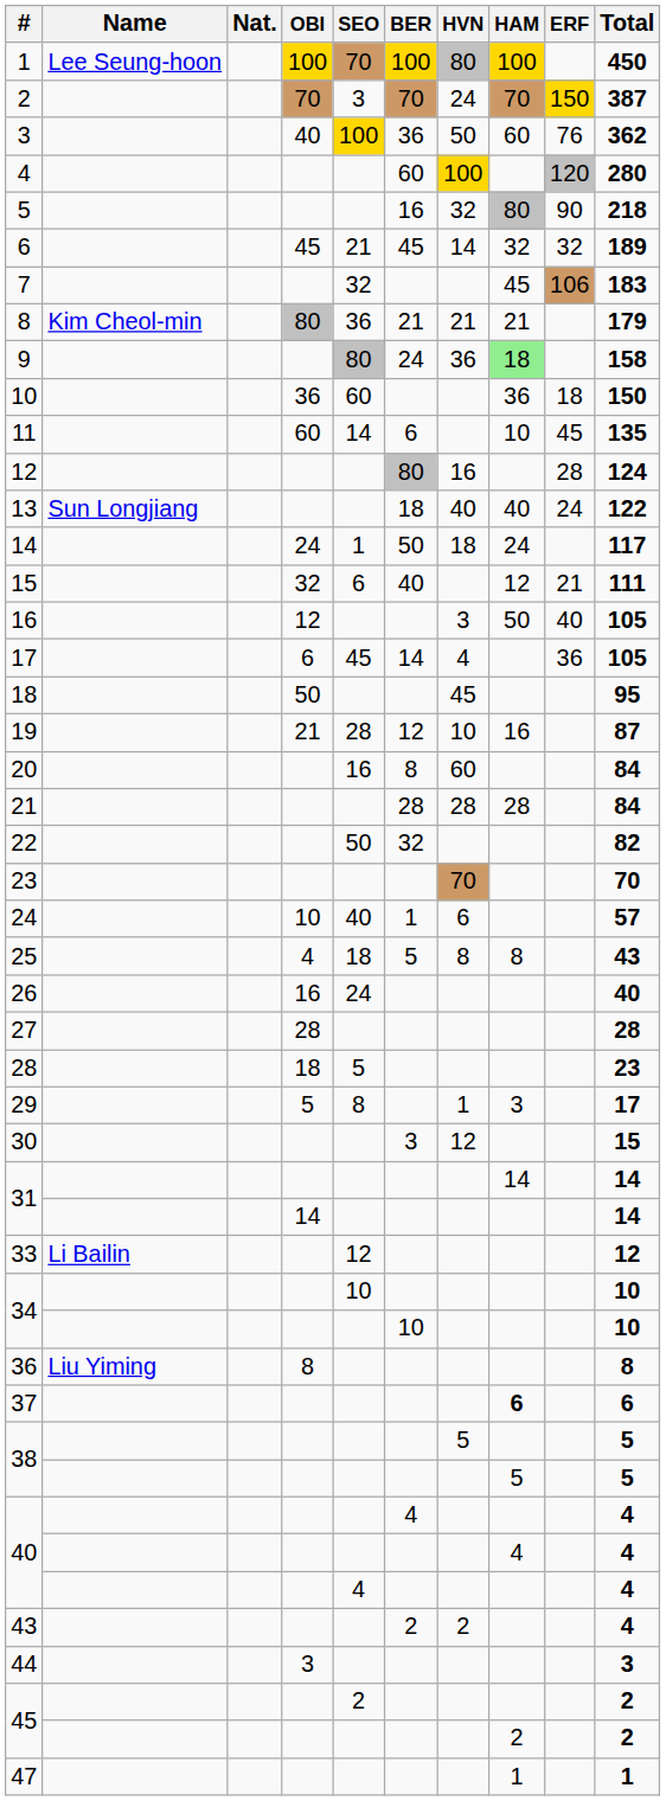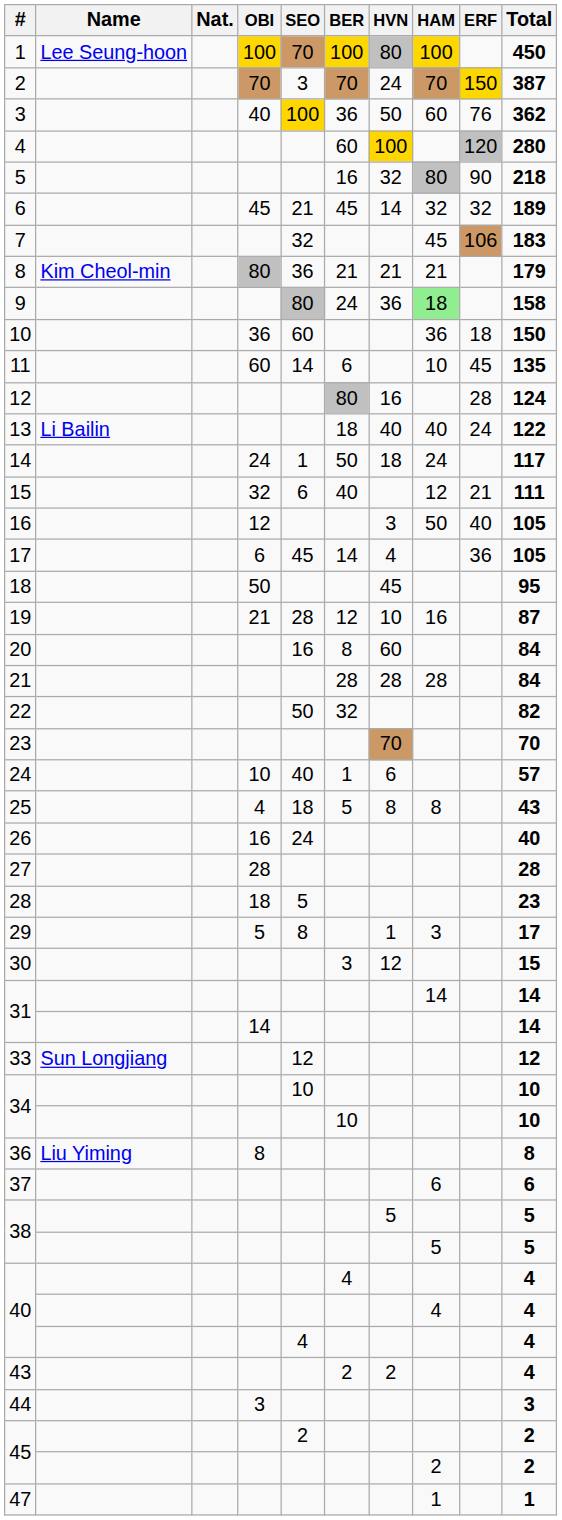13 | Name: Sun Longjiang -> Li Bailin
33 | Name: Li Bailin -> Sun Longjiang
37 | HAM: bold -> normal
